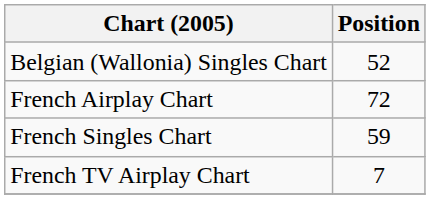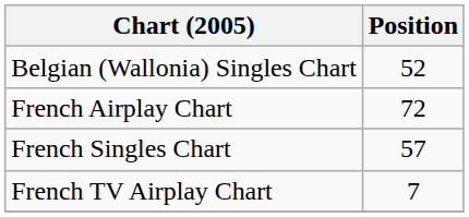French Singles Chart | Position: 59 -> 57
